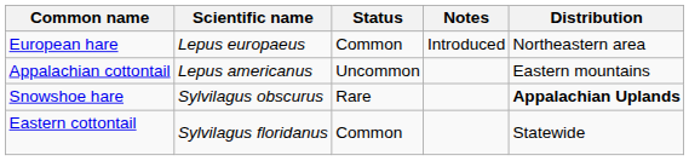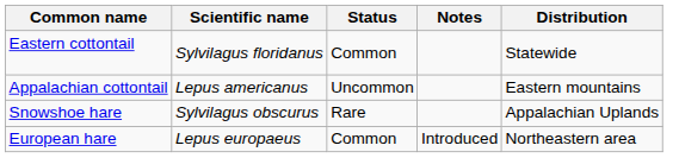rows swapped: Eastern cottontail <-> European hare
Snowshoe hare | Distribution: bold -> normal
